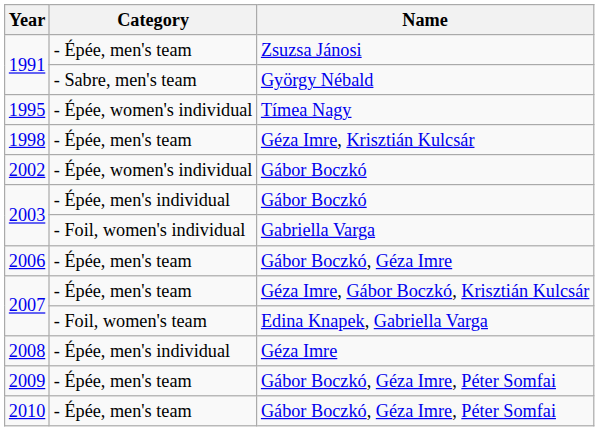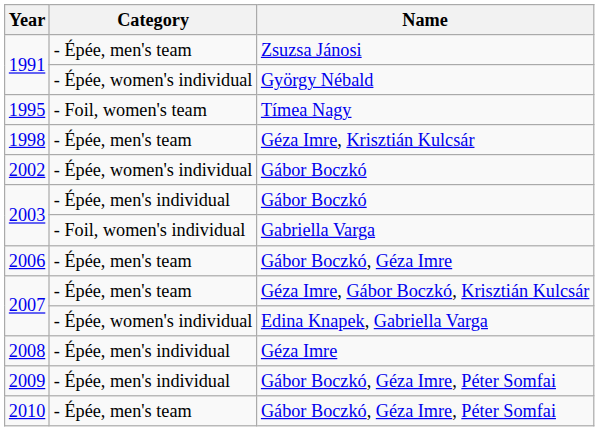György Nébald | Category: - Sabre, men's team -> - Épée, women's individual
Tímea Nagy | Category: - Épée, women's individual -> - Foil, women's team
Edina Knapek, Gabriella Varga | Category: - Foil, women's team -> - Épée, women's individual
2009 / Gábor Boczkó, Géza Imre, Péter Somfai | Category: - Épée, men's team -> - Épée, men's individual
